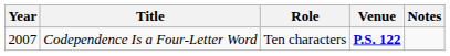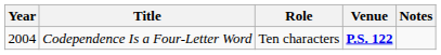Codependence Is a Four-Letter Word | Year: 2007 -> 2004
